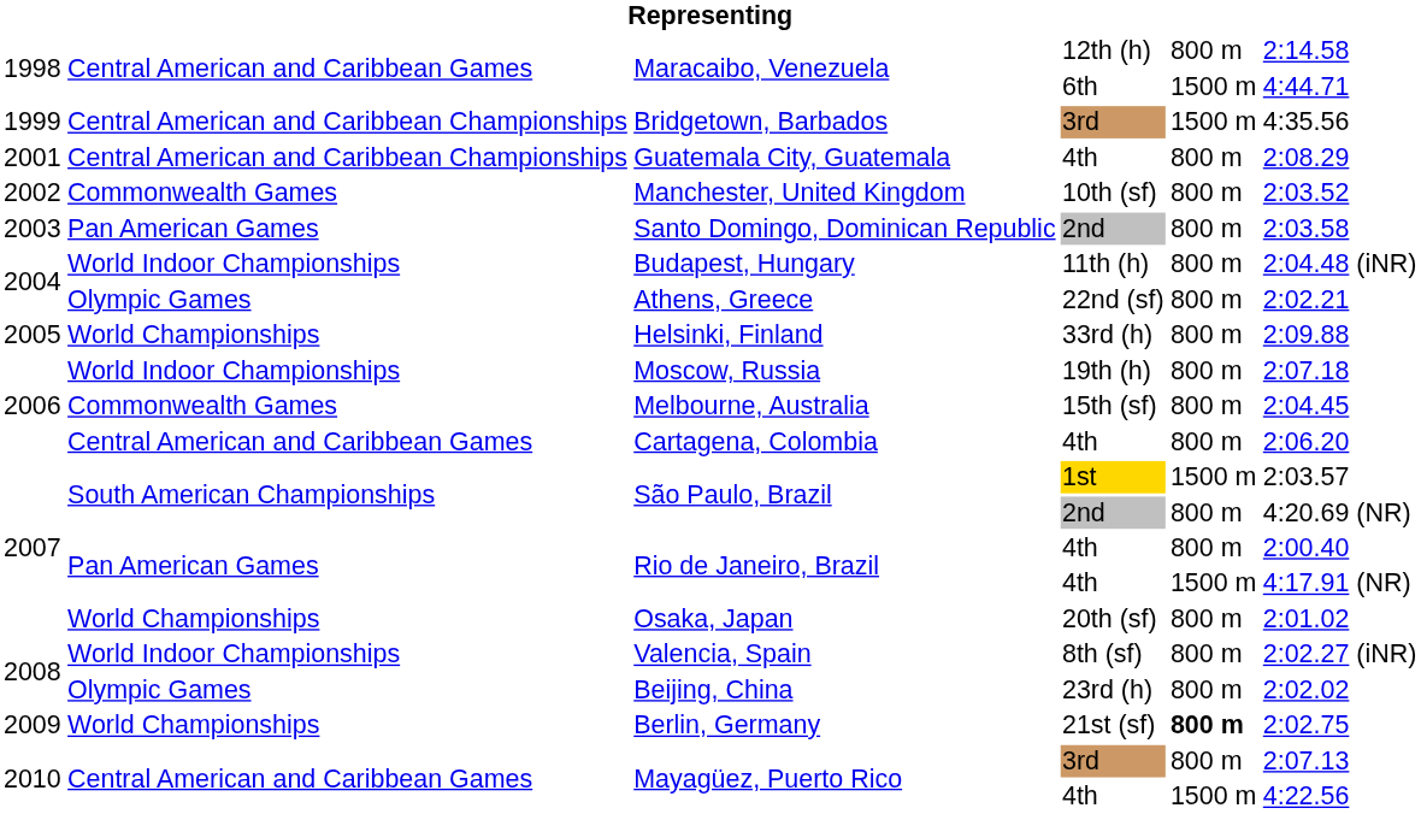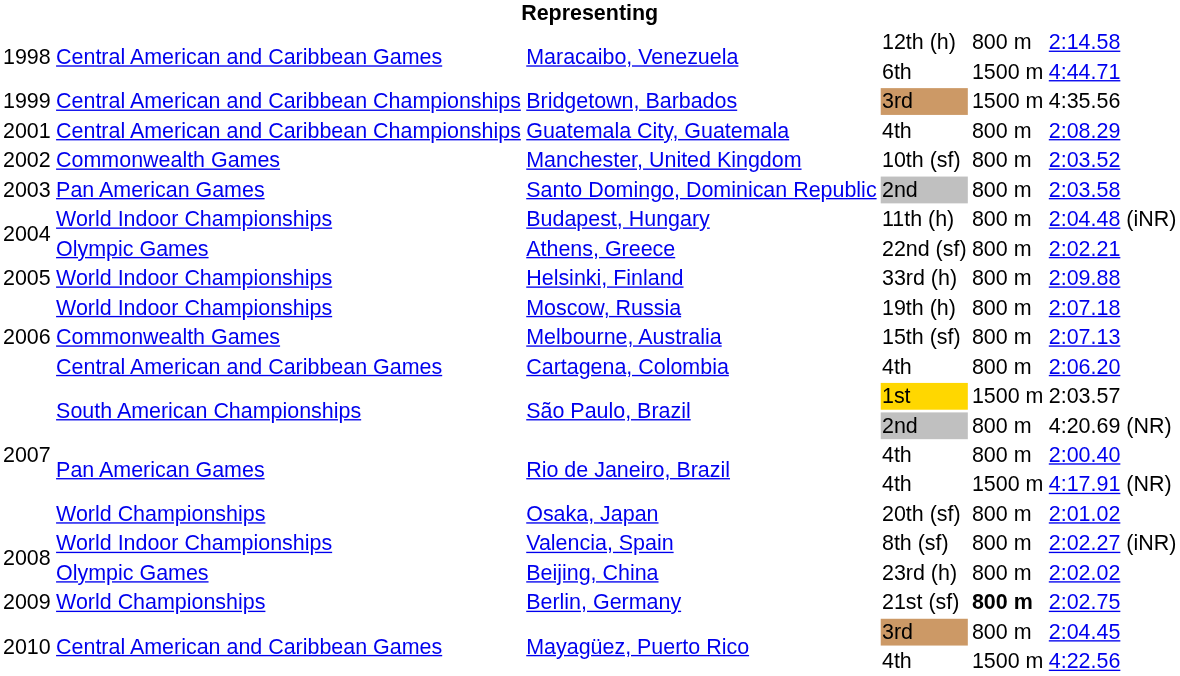Helsinki, Finland | column 2: World Championships -> World Indoor Championships
Melbourne, Australia | column 6: 2:04.45 -> 2:07.13
Mayagüez, Puerto Rico / 3rd | column 6: 2:07.13 -> 2:04.45
